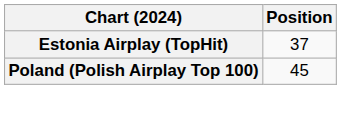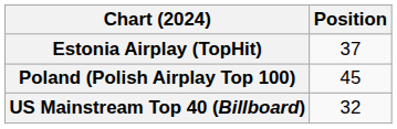+ row: US Mainstream Top 40 (Billboard) | 32
